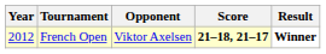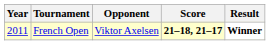French Open | Year: 2012 -> 2011
